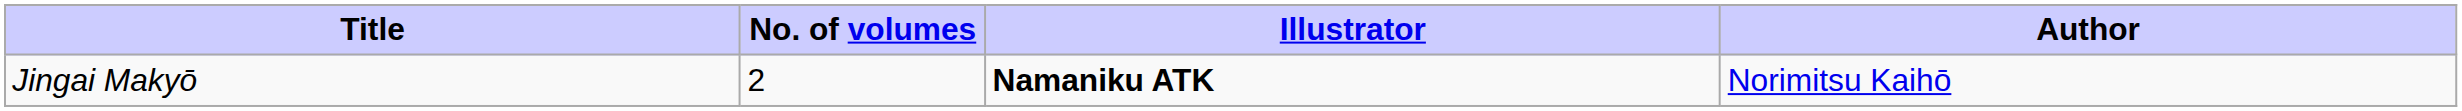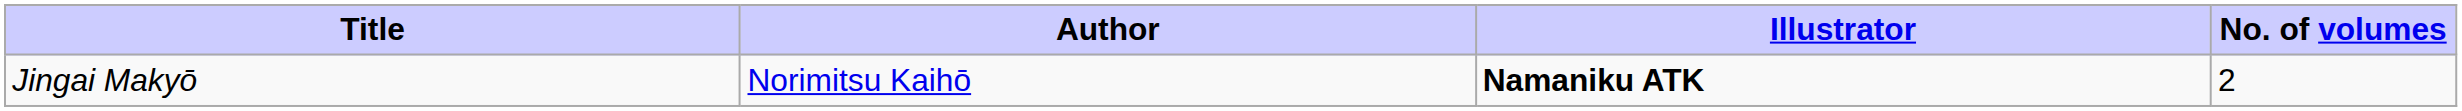columns swapped: Author <-> No. of volumes
